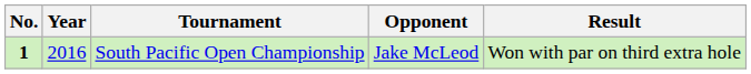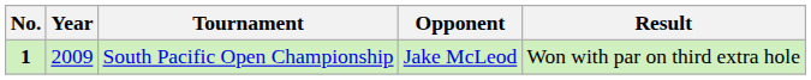South Pacific Open Championship | Year: 2016 -> 2009
